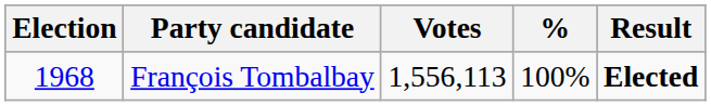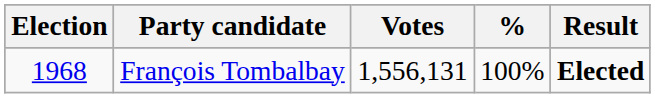François Tombalbay | Votes: 1,556,113 -> 1,556,131
